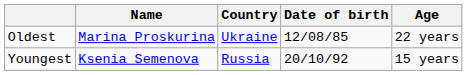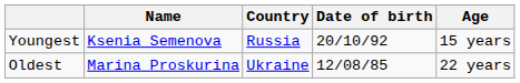rows swapped: Youngest <-> Oldest
